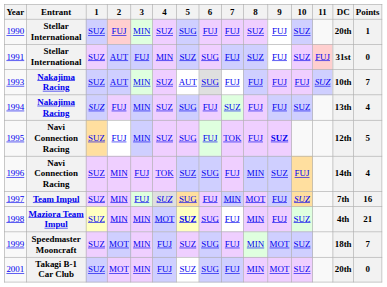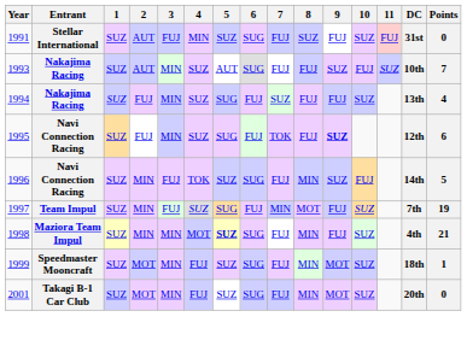- row: 1990 | Stellar International | SUZ | FUJ | MIN | SUZ | SUG | FUJ | FUJ | SUZ | FUJ | SUZ | 20th | 1
1993 | 9: FUJ -> SUZ
1995 | Points: 5 -> 6
1996 | Points: 4 -> 5
1997 | Points: 16 -> 19
1999 | Points: 7 -> 1
